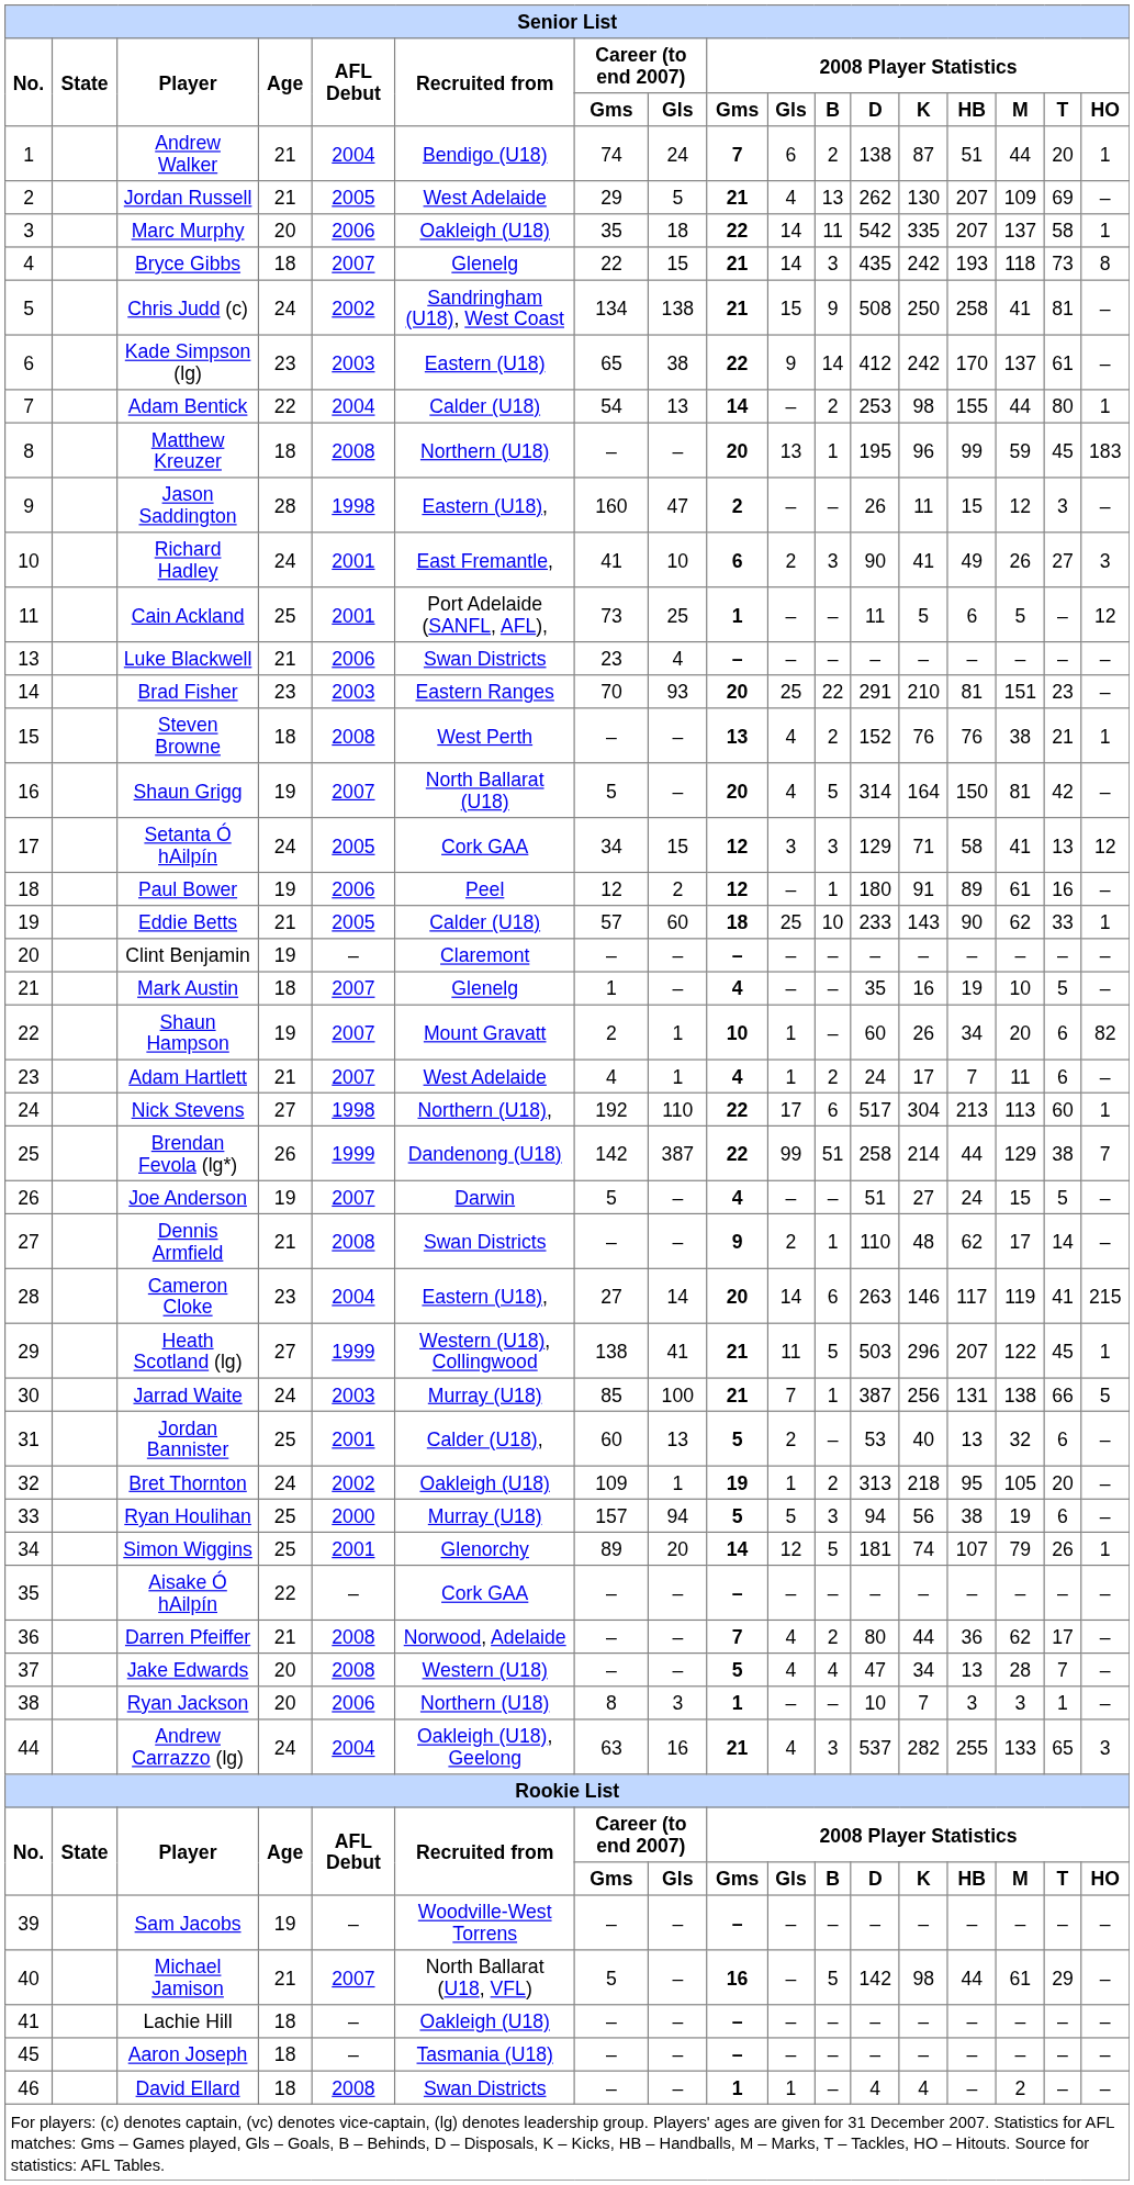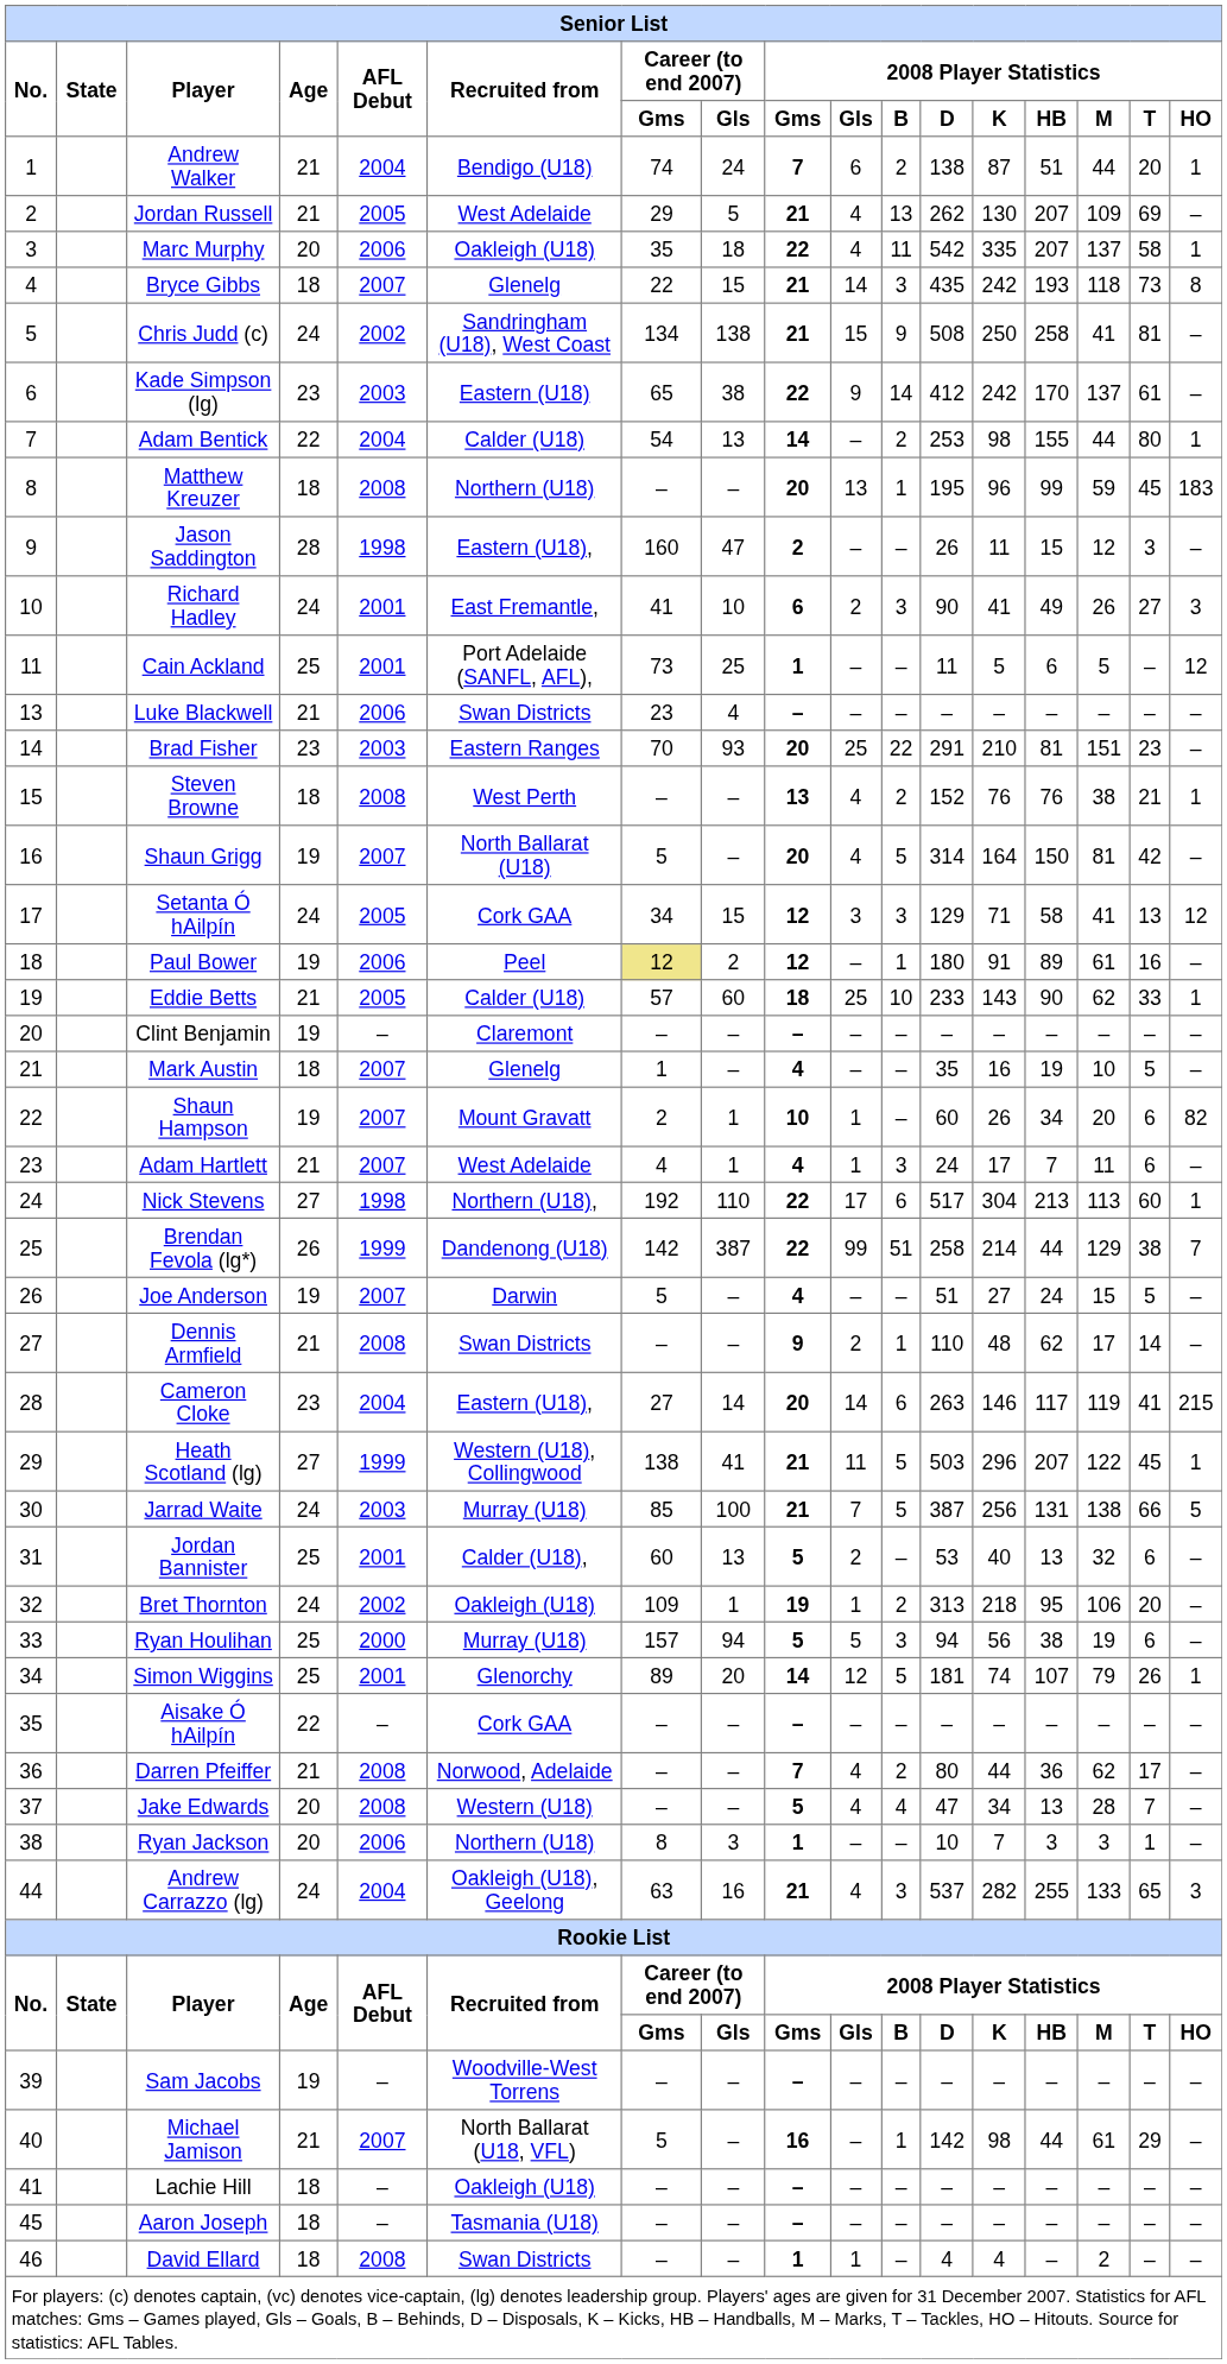Marc Murphy | 2008 Player Statistics / Gls: 14 -> 4
Paul Bower | Career (to end 2007) / Gms: no background -> khaki background
Adam Hartlett | 2008 Player Statistics / B: 2 -> 3
Jarrad Waite | 2008 Player Statistics / B: 1 -> 5
Bret Thornton | 2008 Player Statistics / M: 105 -> 106
Michael Jamison | 2008 Player Statistics / B: 5 -> 1
